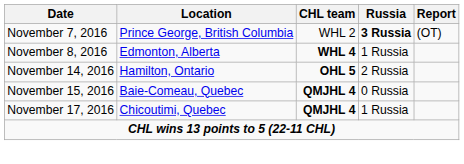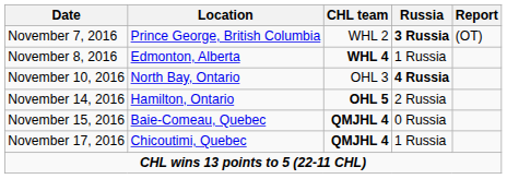+ row: November 10, 2016 | North Bay, Ontario | OHL 3 | 4 Russia
